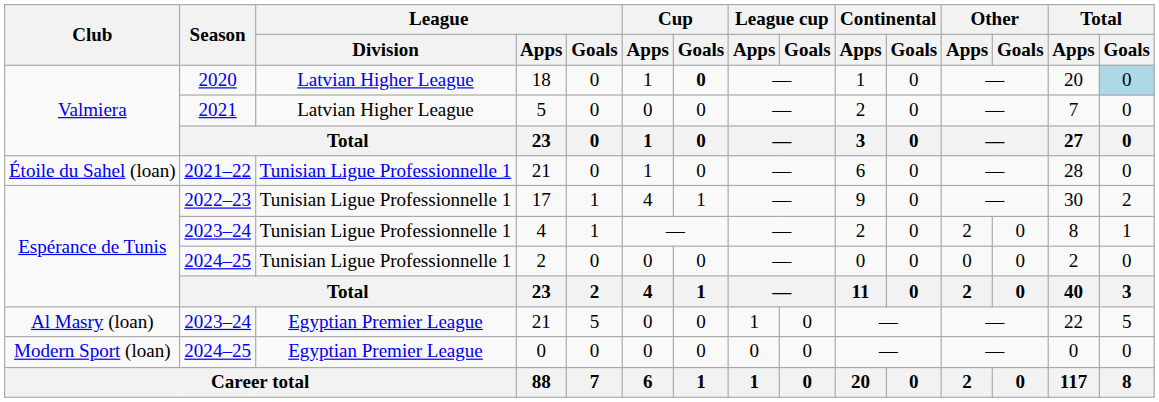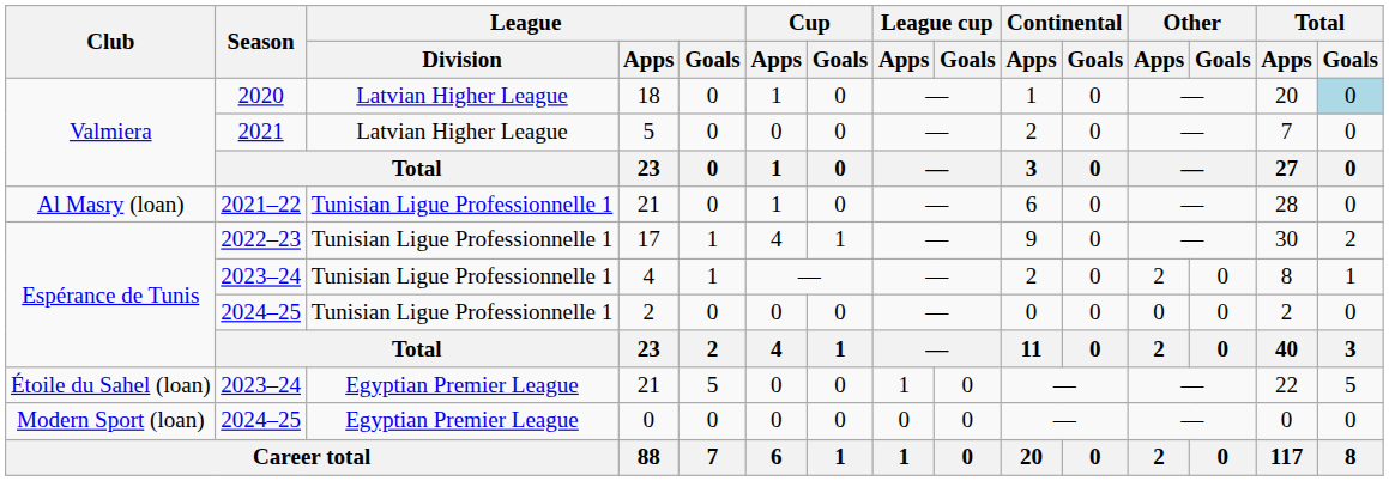18 | Cup / Goals: bold -> normal
2021–22 / 21 | Club: Étoile du Sahel (loan) -> Al Masry (loan)
2023–24 / 21 | Club: Al Masry (loan) -> Étoile du Sahel (loan)
